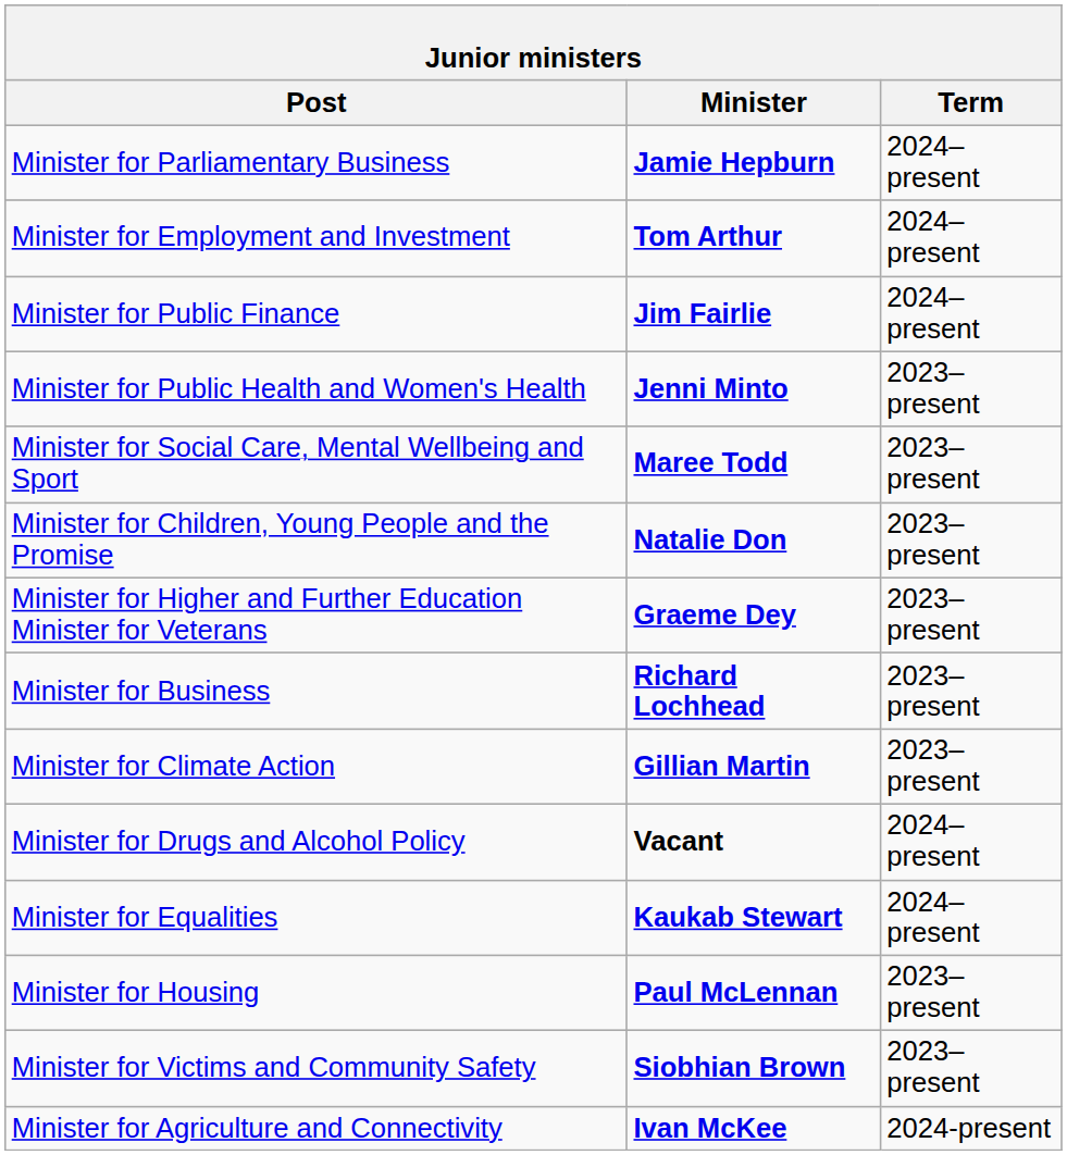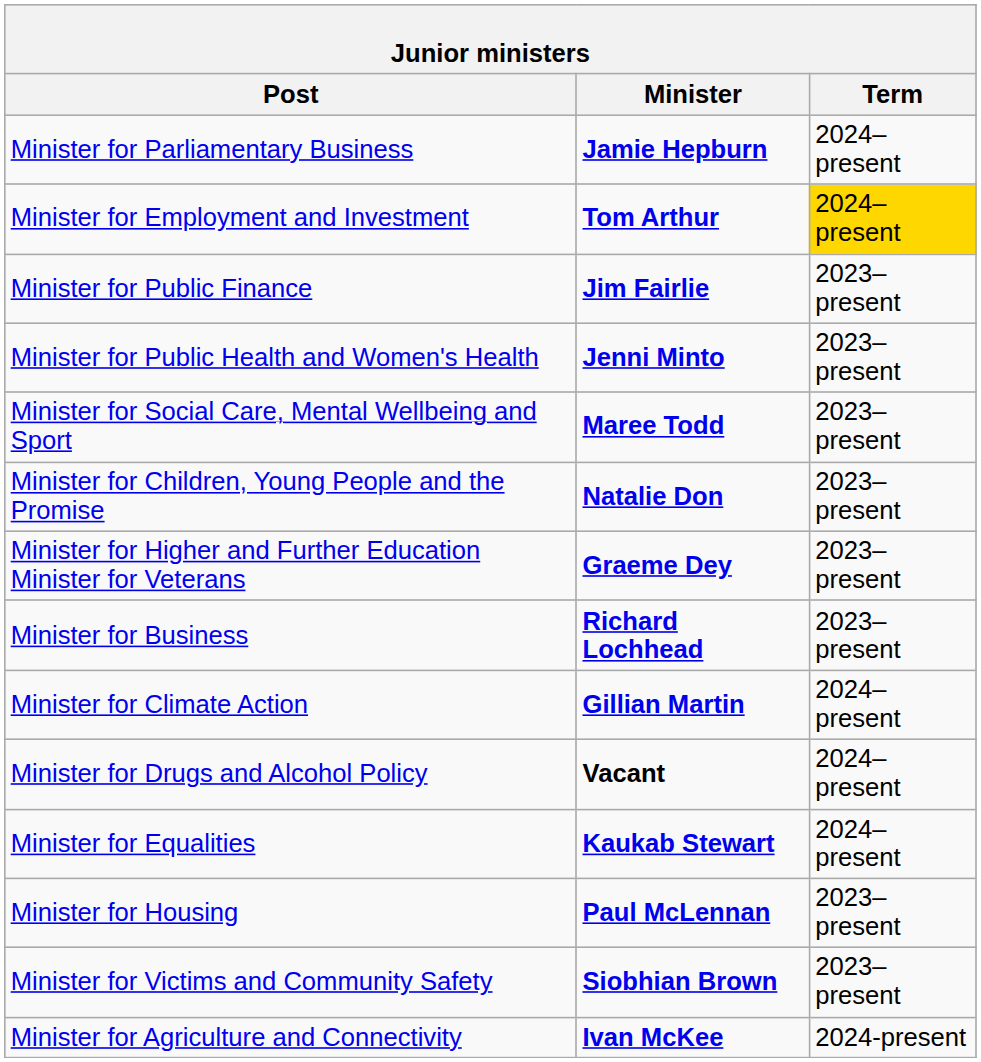Minister for Employment and Investment | Term: no background -> gold background
Minister for Public Finance | Term: 2024–present -> 2023–present
Minister for Climate Action | Term: 2023–present -> 2024–present
